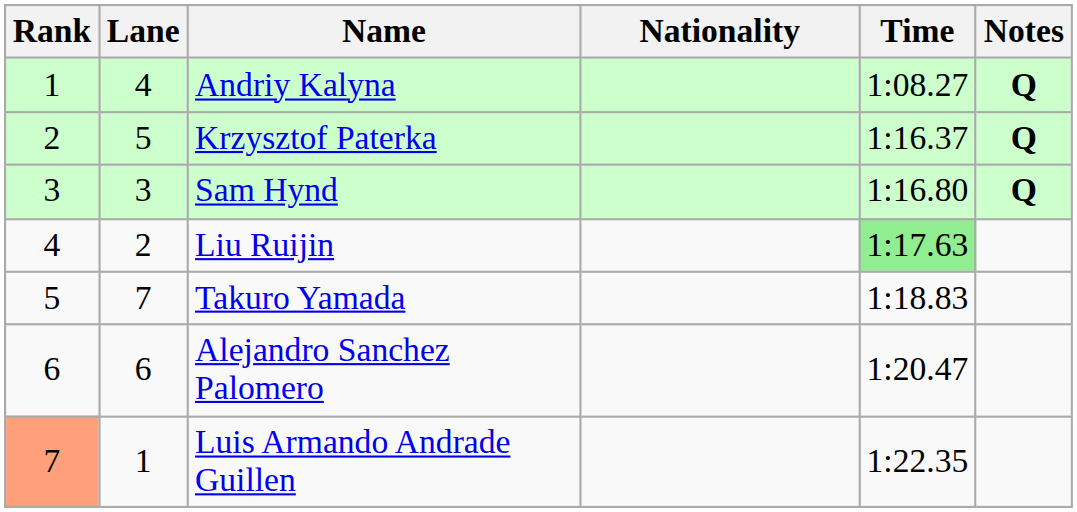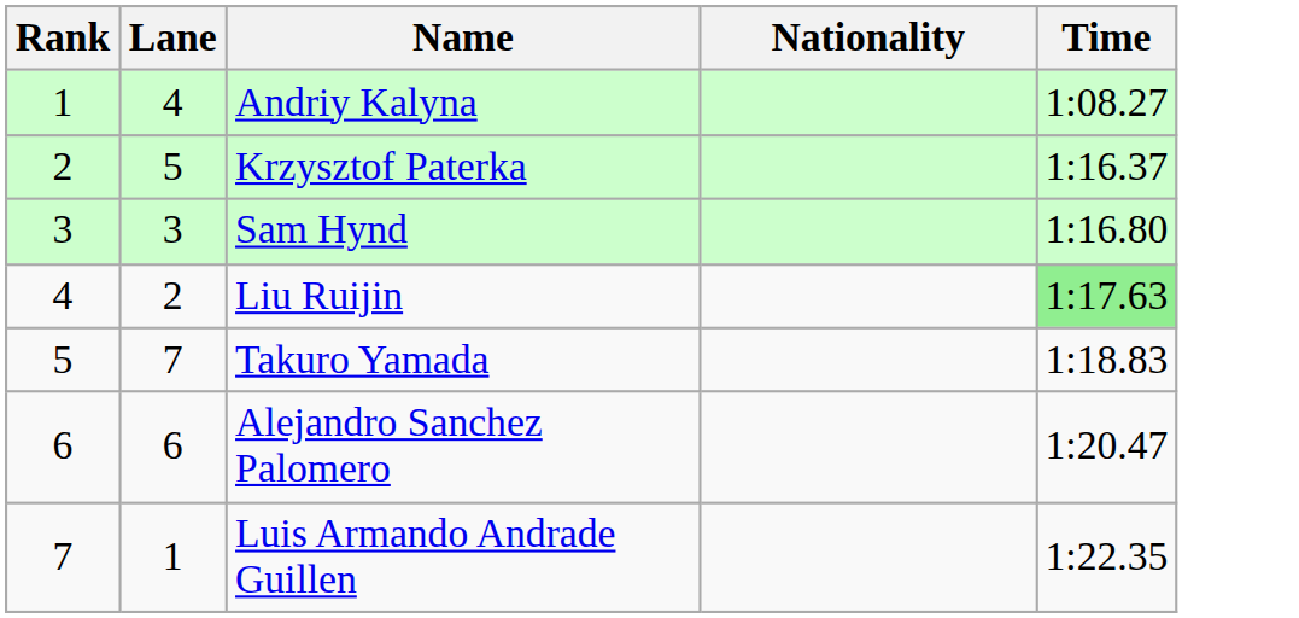- column: Notes | Q | Q | Q
Luis Armando Andrade Guillen | Rank: lightsalmon background -> no background
